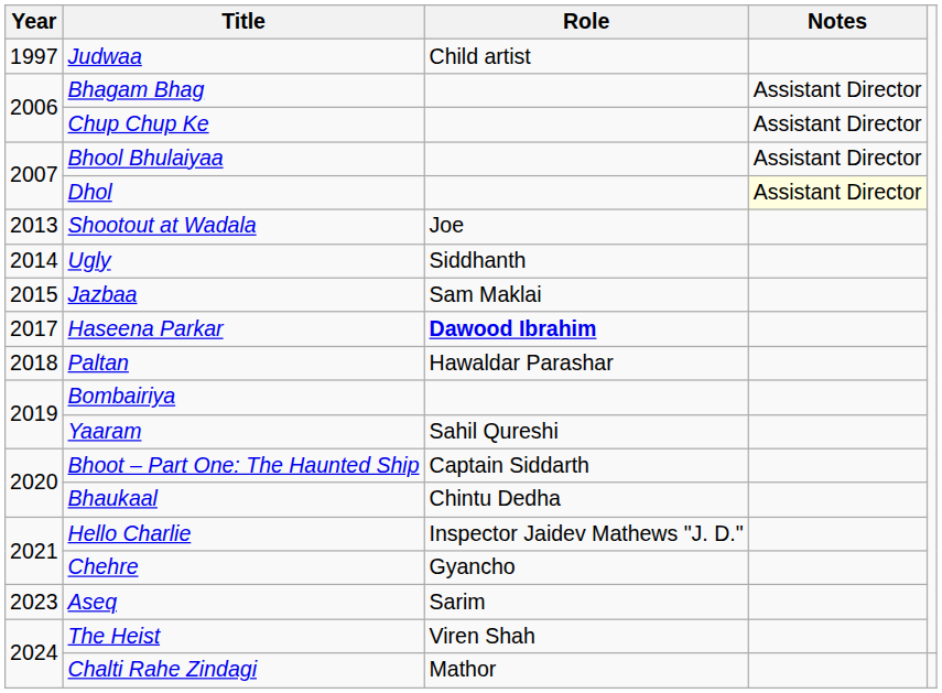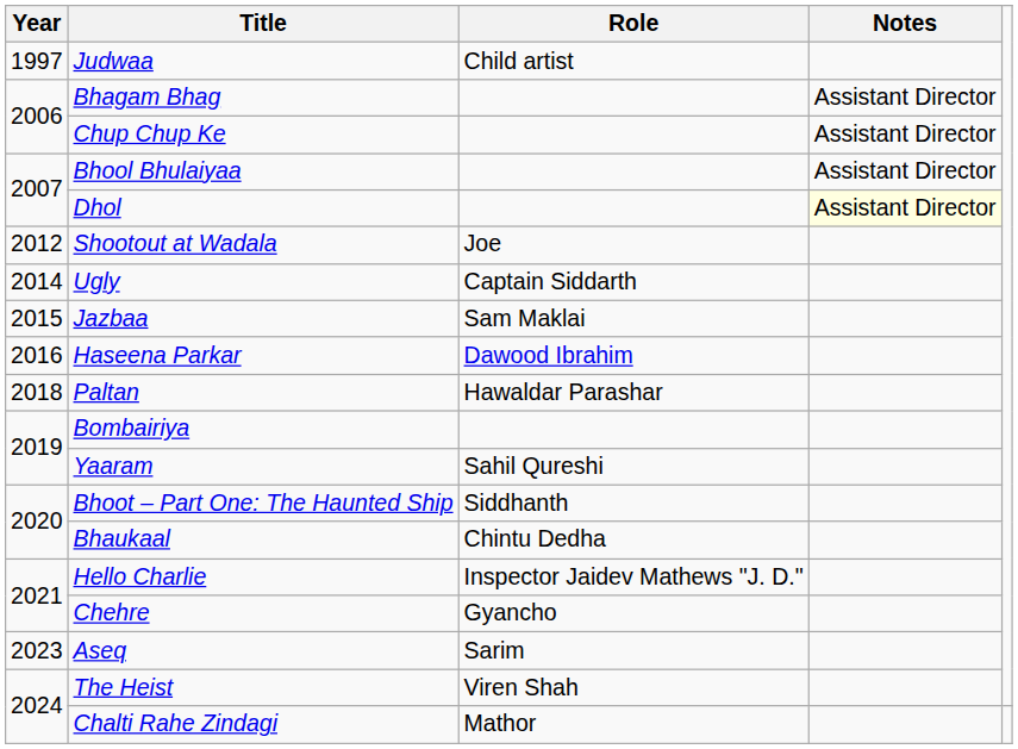Shootout at Wadala | Year: 2013 -> 2012
Ugly | Role: Siddhanth -> Captain Siddarth
Haseena Parkar | Year: 2017 -> 2016
Haseena Parkar | Role: bold -> normal
Bhoot – Part One: The Haunted Ship | Role: Captain Siddarth -> Siddhanth
